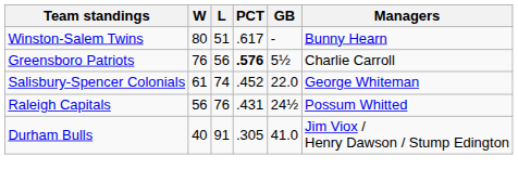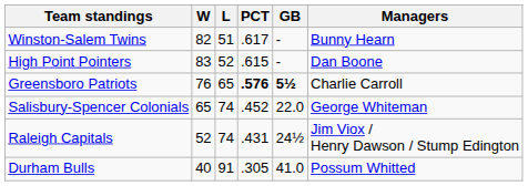Winston-Salem Twins | W: 80 -> 82
+ row: High Point Pointers | 83 | 52 | .615 | - | Dan Boone
Greensboro Patriots | L: 56 -> 65
Greensboro Patriots | GB: normal -> bold
Salisbury-Spencer Colonials | W: 61 -> 65
Raleigh Capitals | W: 56 -> 52
Raleigh Capitals | L: 76 -> 74
Raleigh Capitals | Managers: Possum Whitted -> Jim Viox / Henry Dawson / Stump Edington
Durham Bulls | Managers: Jim Viox / Henry Dawson / Stump Edington -> Possum Whitted
